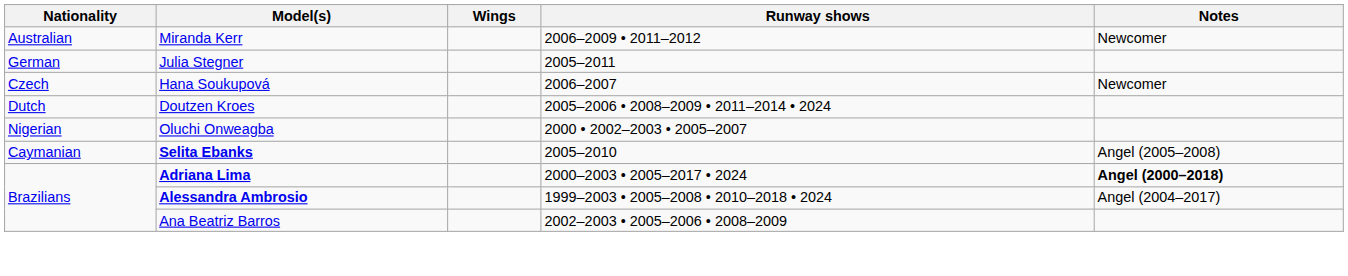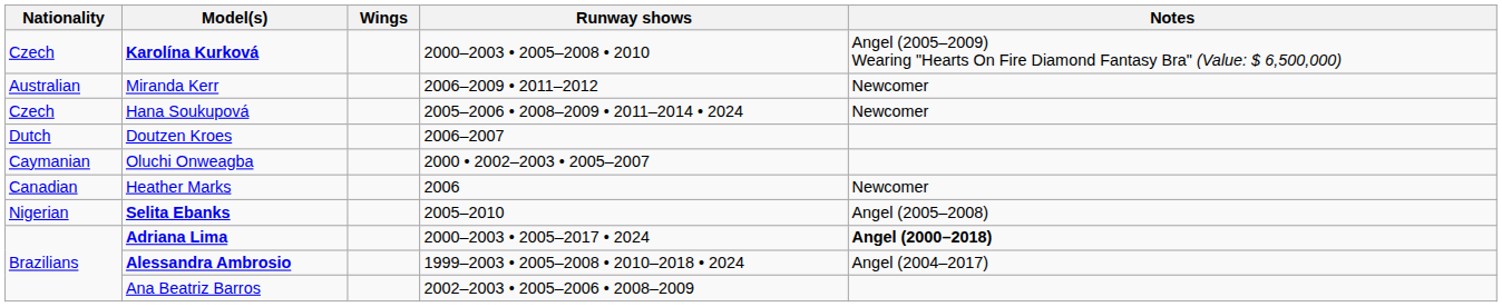+ row: Czech | Karolína Kurková | 2000–2003 • 2005–2008 • 2010 | Angel (2005–2009) Wearing "Hearts On Fire Diamond Fantasy Bra" (Value: $ 6,500,000)
- row: German | Julia Stegner | 2005–2011
Hana Soukupová | Runway shows: 2006–2007 -> 2005–2006 • 2008–2009 • 2011–2014 • 2024
Doutzen Kroes | Runway shows: 2005–2006 • 2008–2009 • 2011–2014 • 2024 -> 2006–2007
Oluchi Onweagba | Nationality: Nigerian -> Caymanian
+ row: Canadian | Heather Marks | 2006 | Newcomer
Selita Ebanks | Nationality: Caymanian -> Nigerian
